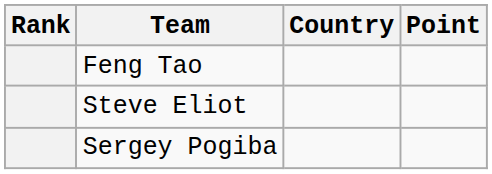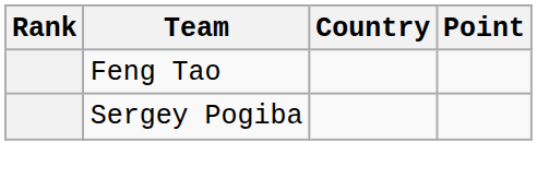- row: Steve Eliot
